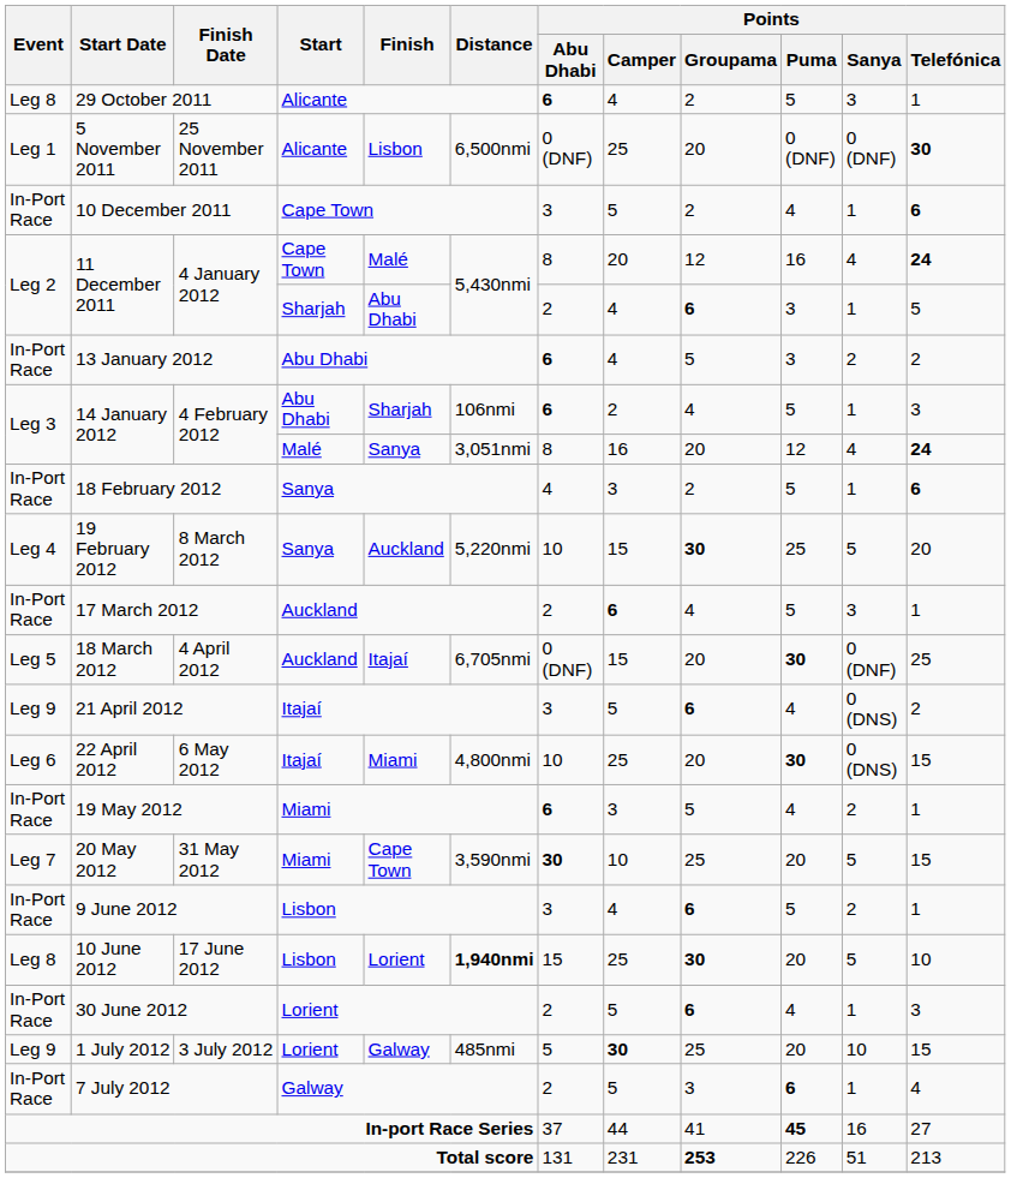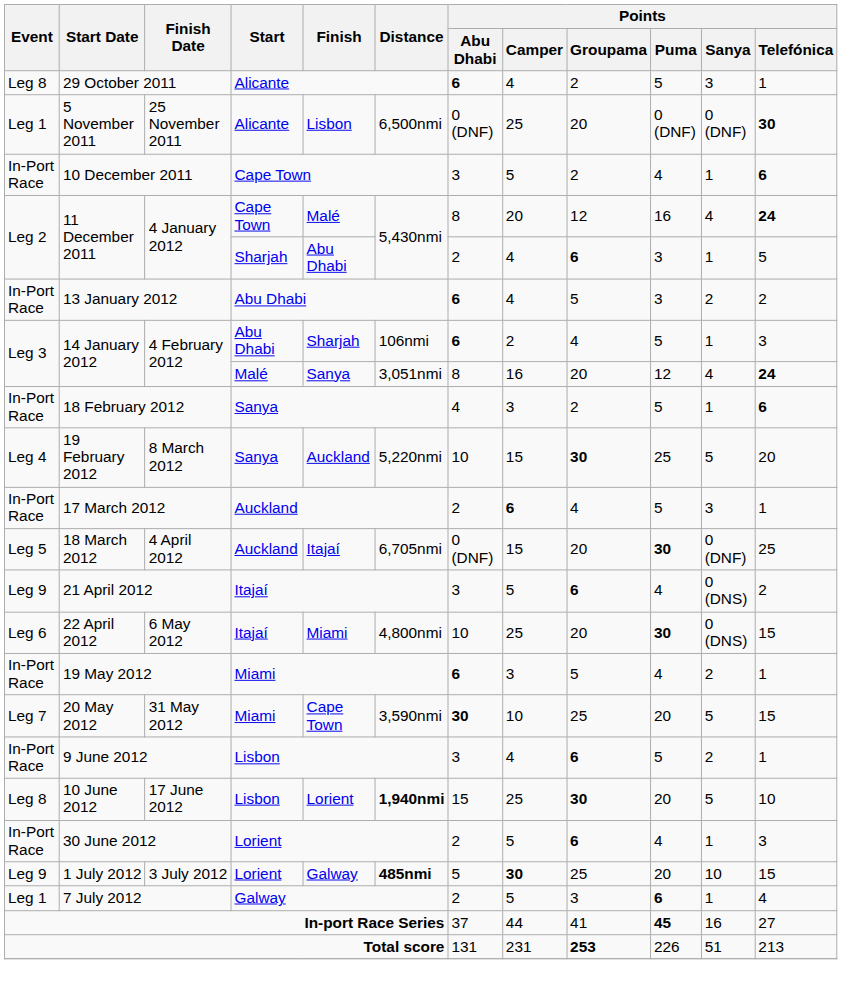1 July 2012 | Distance: normal -> bold
7 July 2012 | Event: In-Port Race -> Leg 1
